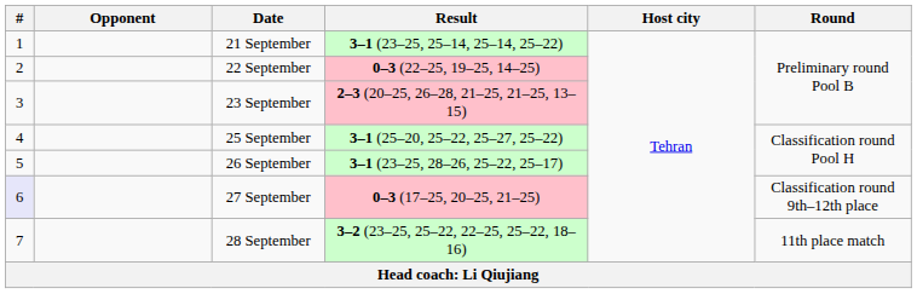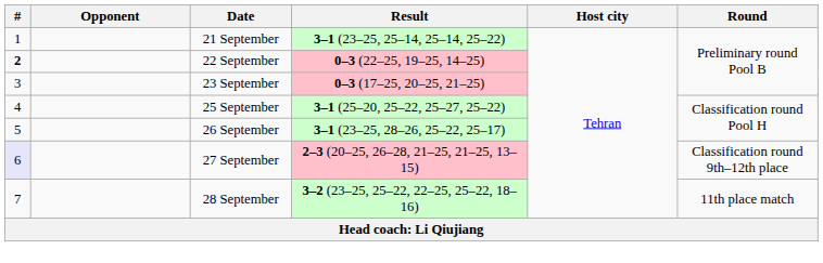22 September | #: normal -> bold
23 September | Result: 2–3 (20–25, 26–28, 21–25, 21–25, 13–15) -> 0–3 (17–25, 20–25, 21–25)
27 September | Result: 0–3 (17–25, 20–25, 21–25) -> 2–3 (20–25, 26–28, 21–25, 21–25, 13–15)
